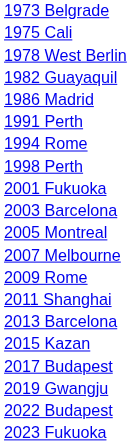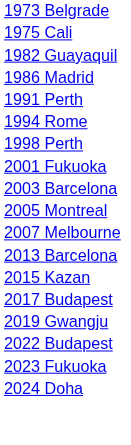- row: 1978 West Berlin
- row: 2009 Rome
- row: 2011 Shanghai
+ row: 2024 Doha
